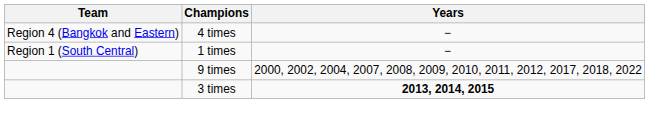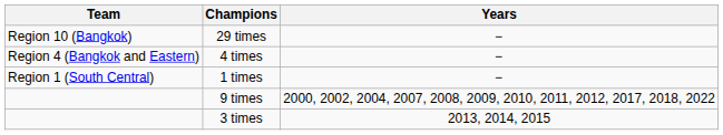+ row: Region 10 (Bangkok) | 29 times | −
3 times | Years: bold -> normal
